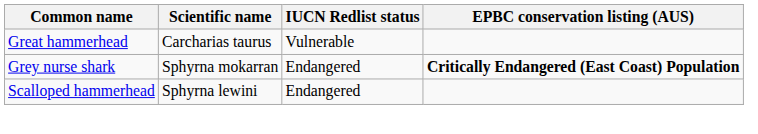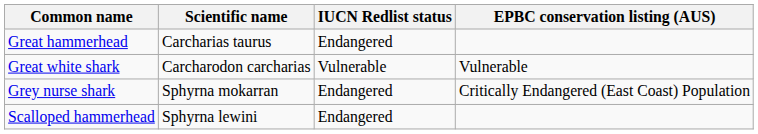Great hammerhead | IUCN Redlist status: Vulnerable -> Endangered
+ row: Great white shark | Carcharodon carcharias | Vulnerable | Vulnerable
Grey nurse shark | EPBC conservation listing (AUS): bold -> normal
